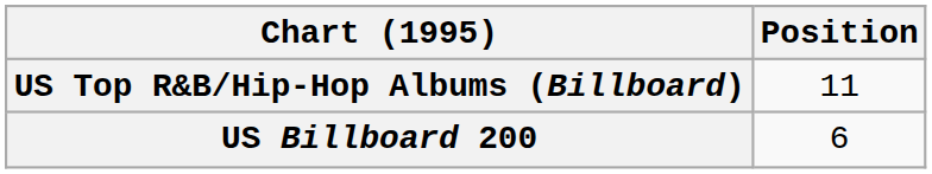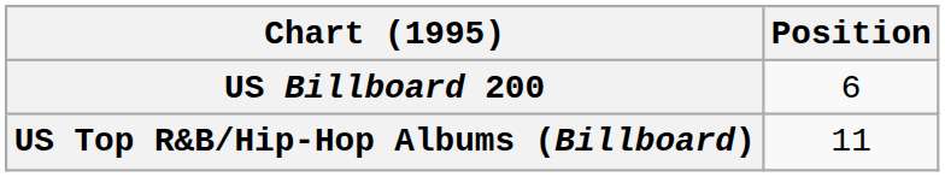rows swapped: US Billboard 200 <-> US Top R&B/Hip-Hop Albums (Billboard)
